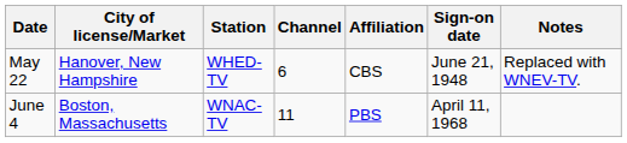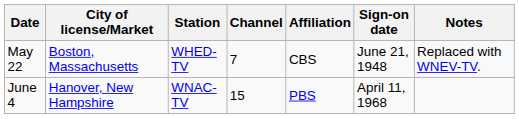May 22 | City of license/Market: Hanover, New Hampshire -> Boston, Massachusetts
May 22 | Channel: 6 -> 7
June 4 | City of license/Market: Boston, Massachusetts -> Hanover, New Hampshire
June 4 | Channel: 11 -> 15
